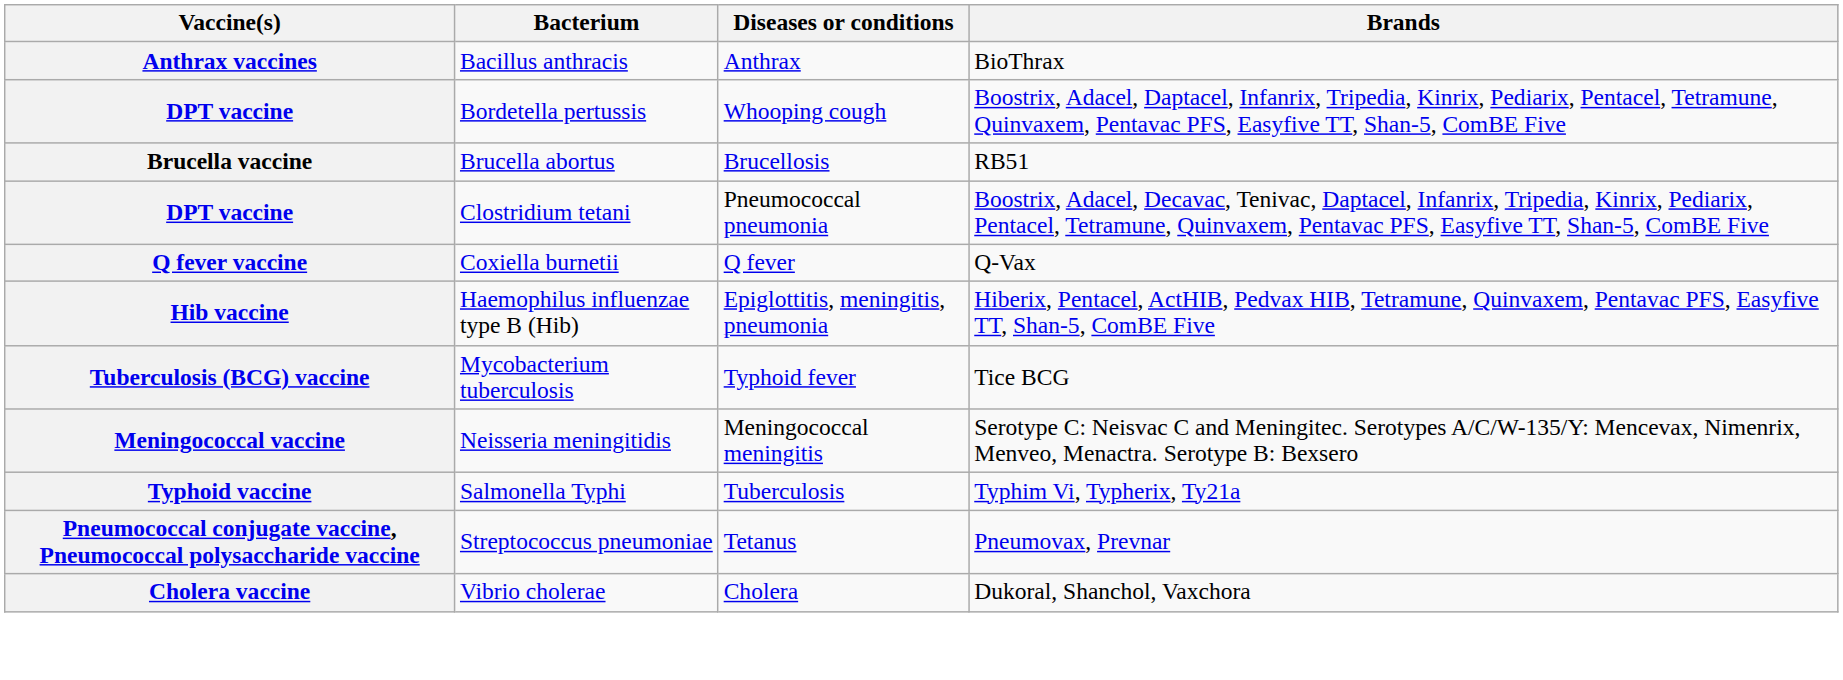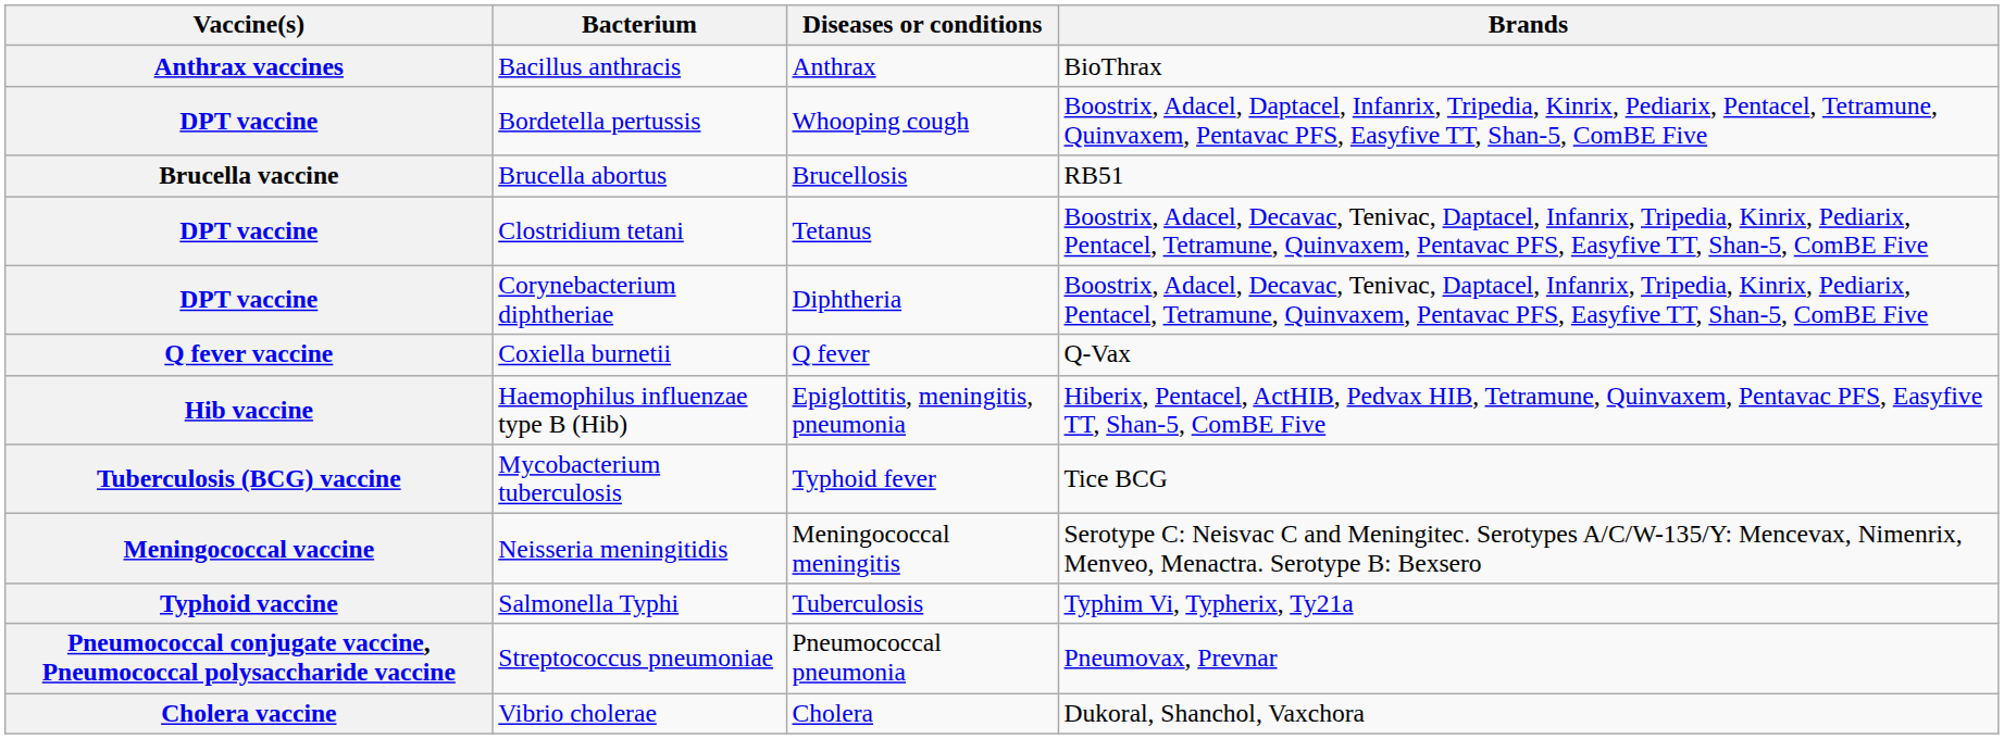Clostridium tetani | Diseases or conditions: Pneumococcal pneumonia -> Tetanus
+ row: DPT vaccine | Corynebacterium diphtheriae | Diphtheria | Boostrix, Adacel, Decavac, Tenivac, Daptacel, Infanrix, Tripedia, Kinrix, Pediarix, Pentacel, Tetramune, Quinvaxem, Pentavac PFS, Easyfive TT, Shan-5, ComBE Five
Streptococcus pneumoniae | Diseases or conditions: Tetanus -> Pneumococcal pneumonia
